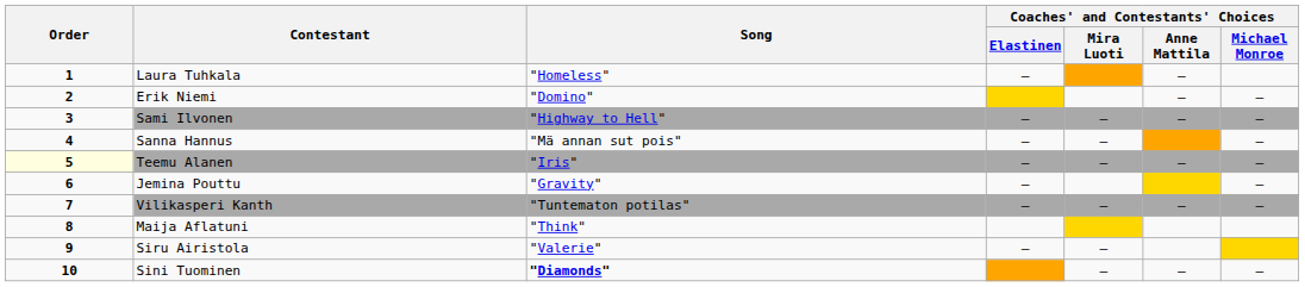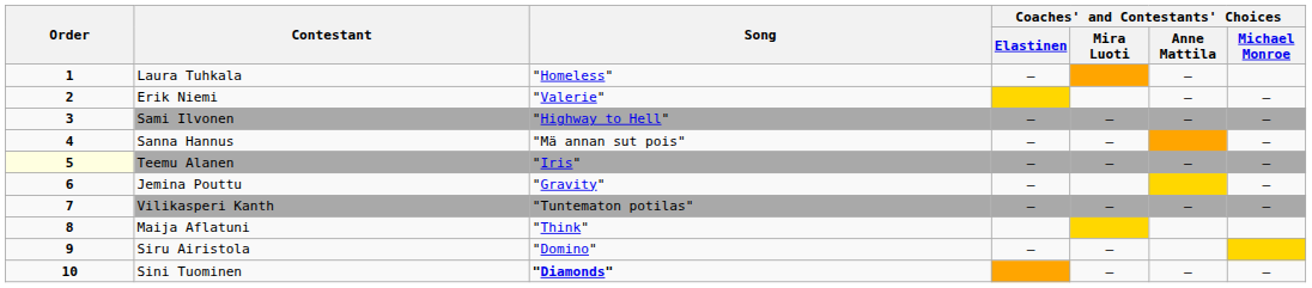Erik Niemi | Song: "Domino" -> "Valerie"
Siru Airistola | Song: "Valerie" -> "Domino"
